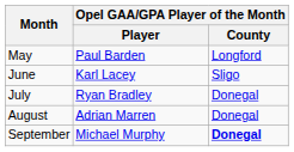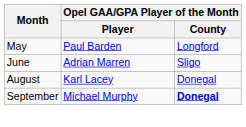June | Opel GAA/GPA Player of the Month / Player: Karl Lacey -> Adrian Marren
- row: July | Ryan Bradley | Donegal
August | Opel GAA/GPA Player of the Month / Player: Adrian Marren -> Karl Lacey
